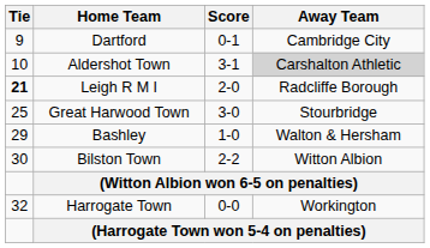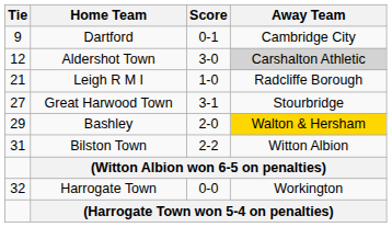Aldershot Town | Tie: 10 -> 12
Aldershot Town | Score: 3-1 -> 3-0
Leigh R M I | Tie: bold -> normal
Leigh R M I | Score: 2-0 -> 1-0
Great Harwood Town | Tie: 25 -> 27
Great Harwood Town | Score: 3-0 -> 3-1
Bashley | Score: 1-0 -> 2-0
Bashley | Away Team: no background -> gold background
Bilston Town | Tie: 30 -> 31
